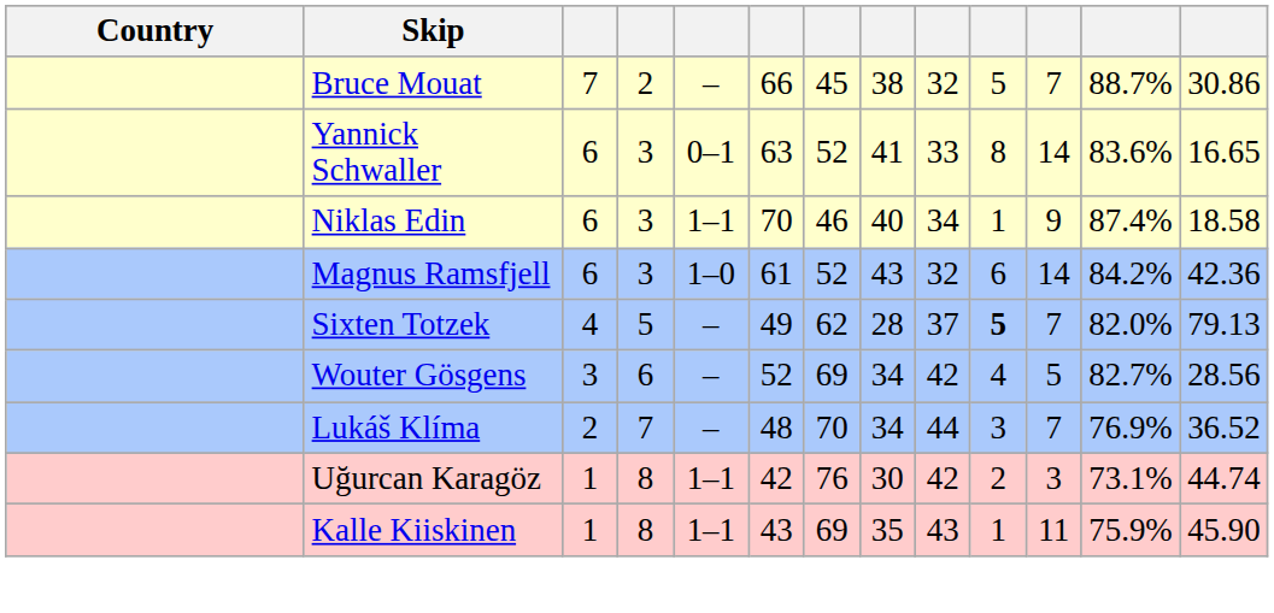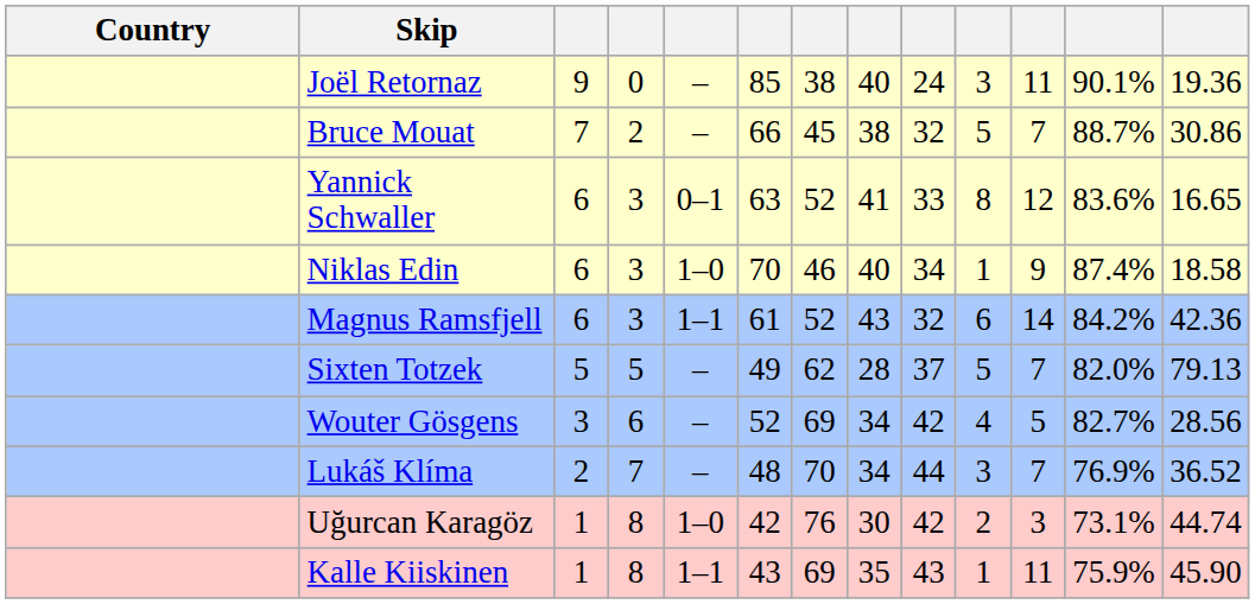+ row: Joël Retornaz | 9 | 0 | – | 85 | 38 | 40 | 24 | 3 | 11 | 90.1% | 19.36
Yannick Schwaller | column 11: 14 -> 12
Niklas Edin | column 5: 1–1 -> 1–0
Magnus Ramsfjell | column 5: 1–0 -> 1–1
Sixten Totzek | column 3: 4 -> 5
Sixten Totzek | column 10: bold -> normal
Uğurcan Karagöz | column 5: 1–1 -> 1–0
